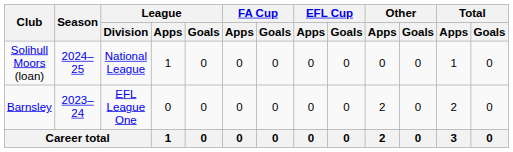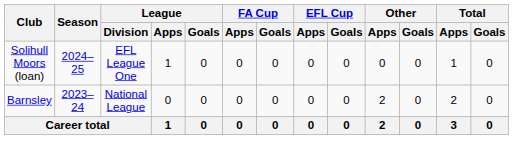Solihull Moors (loan) | League / Division: National League -> EFL League One
Barnsley | League / Division: EFL League One -> National League
